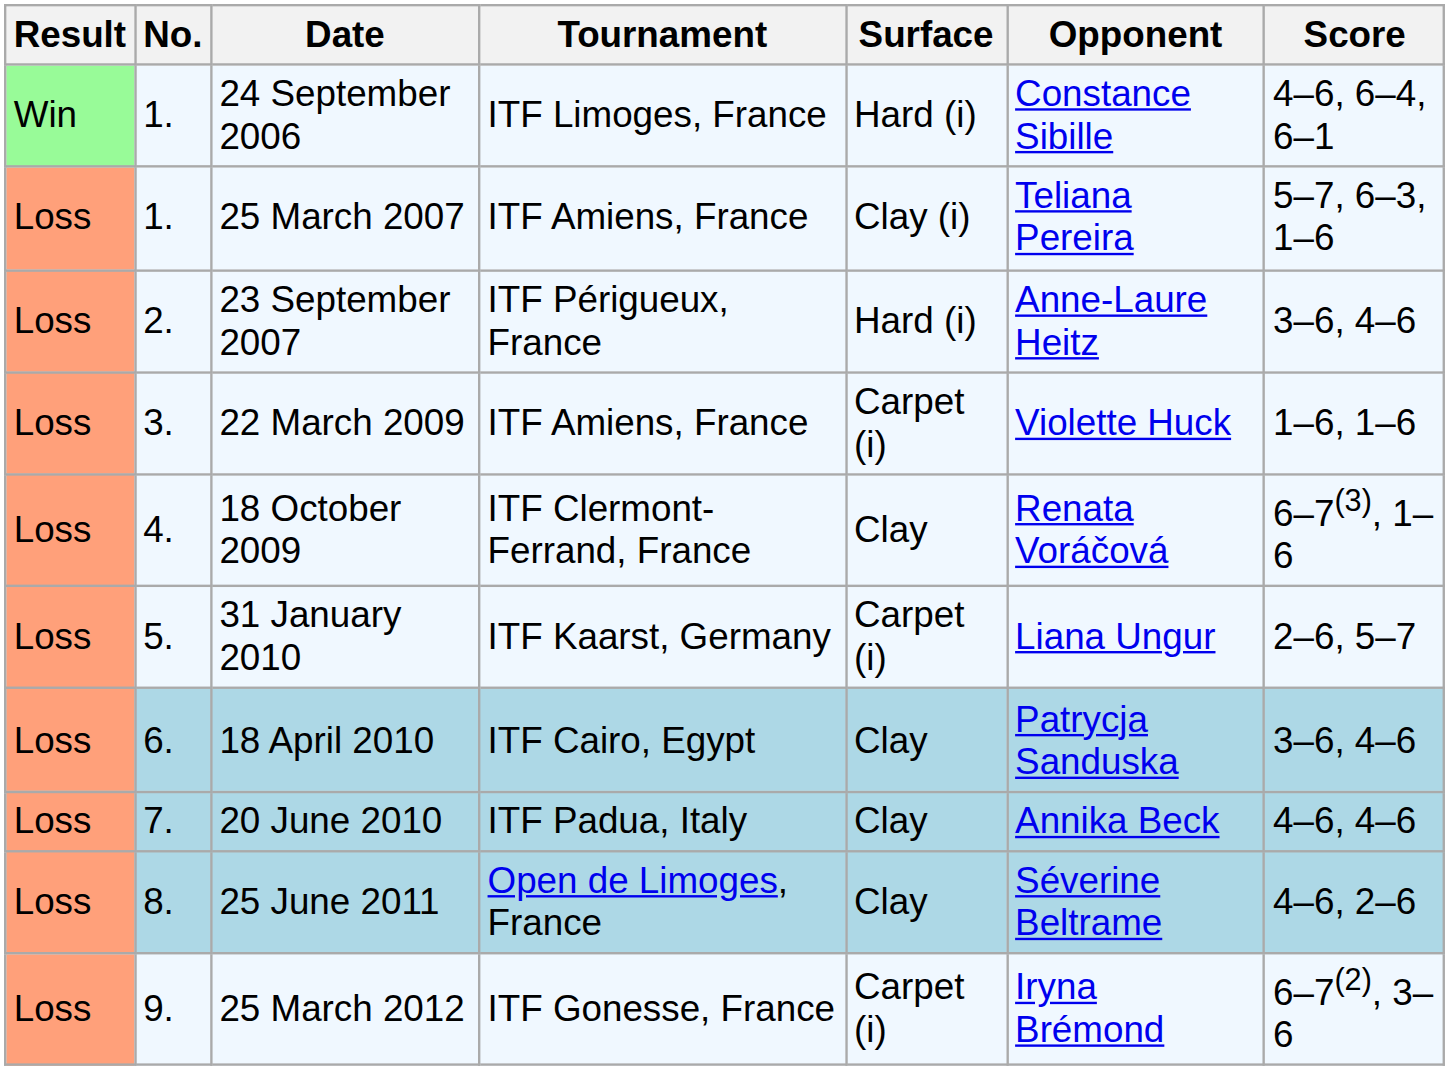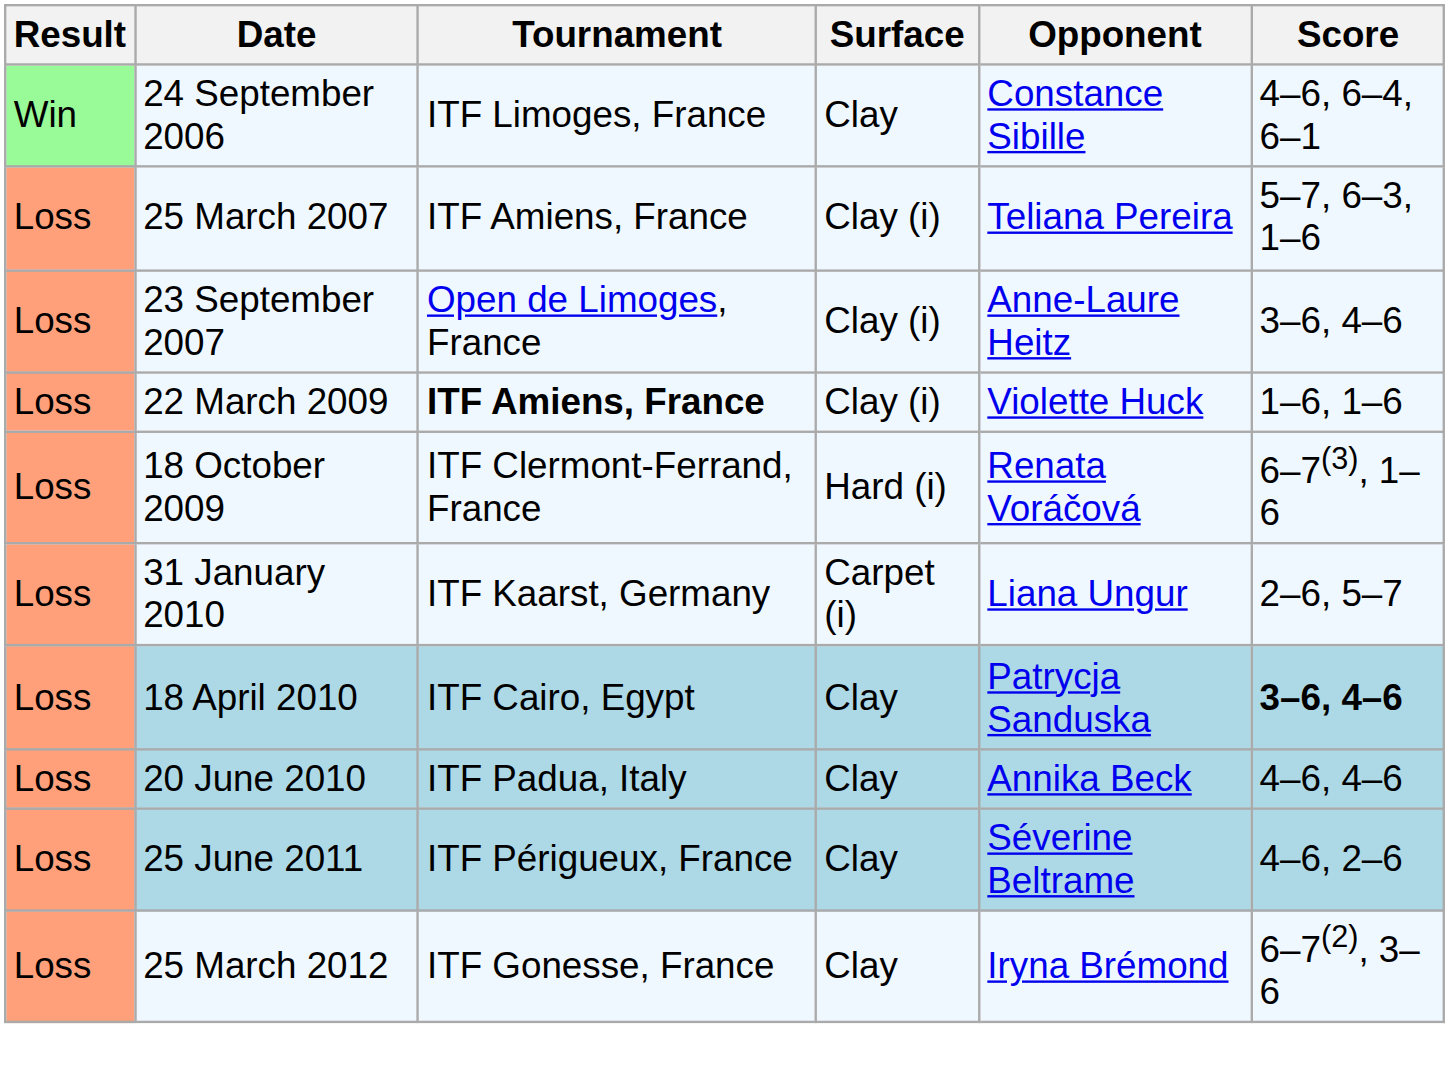- column: No. | 1. | 1. | 2. | 3. | 4. | 5. | 6. | 7. | 8. | 9.
24 September 2006 | Surface: Hard (i) -> Clay
23 September 2007 | Tournament: ITF Périgueux, France -> Open de Limoges, France
23 September 2007 | Surface: Hard (i) -> Clay (i)
22 March 2009 | Tournament: normal -> bold
22 March 2009 | Surface: Carpet (i) -> Clay (i)
18 October 2009 | Surface: Clay -> Hard (i)
18 April 2010 | Score: normal -> bold
25 June 2011 | Tournament: Open de Limoges, France -> ITF Périgueux, France
25 March 2012 | Surface: Carpet (i) -> Clay
